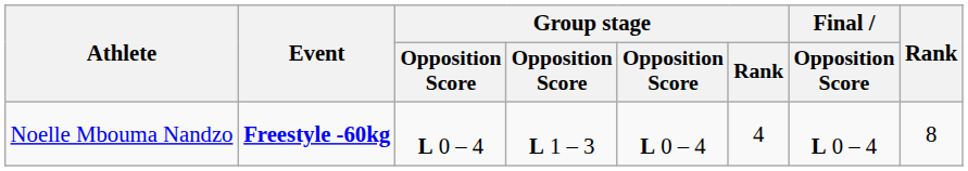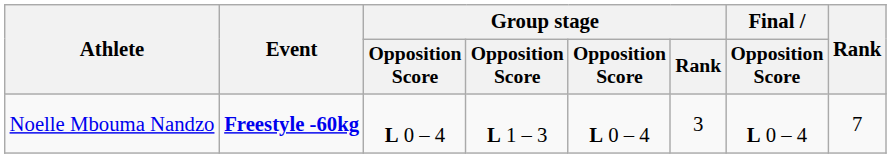Noelle Mbouma Nandzo | Group stage / Rank: 4 -> 3
Noelle Mbouma Nandzo | Rank: 8 -> 7
